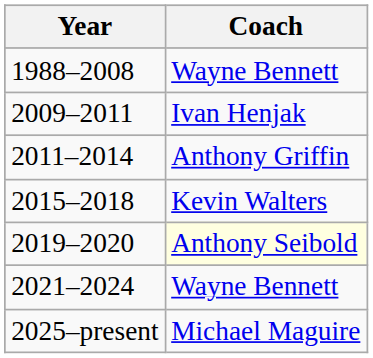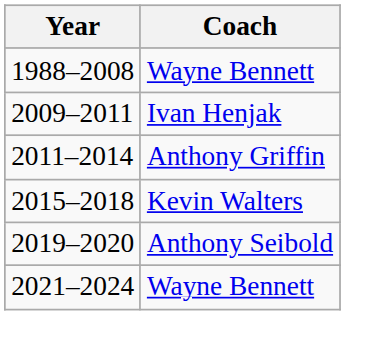2019–2020 | Coach: lightyellow background -> no background
- row: 2025–present | Michael Maguire
